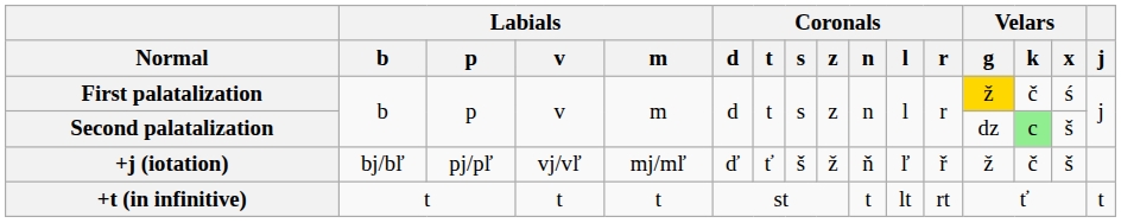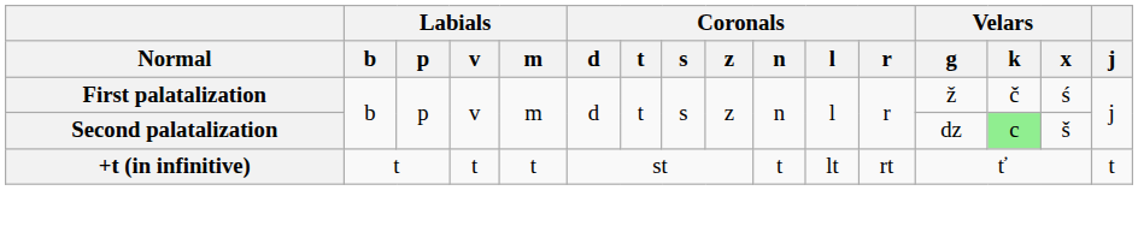First palatalization | Velars / g: gold background -> no background
- row: +j (iotation) | bj/bľ | pj/pľ | vj/vľ | mj/mľ | ď | ť | š | ž | ň | ľ | ř | ž | č | š
